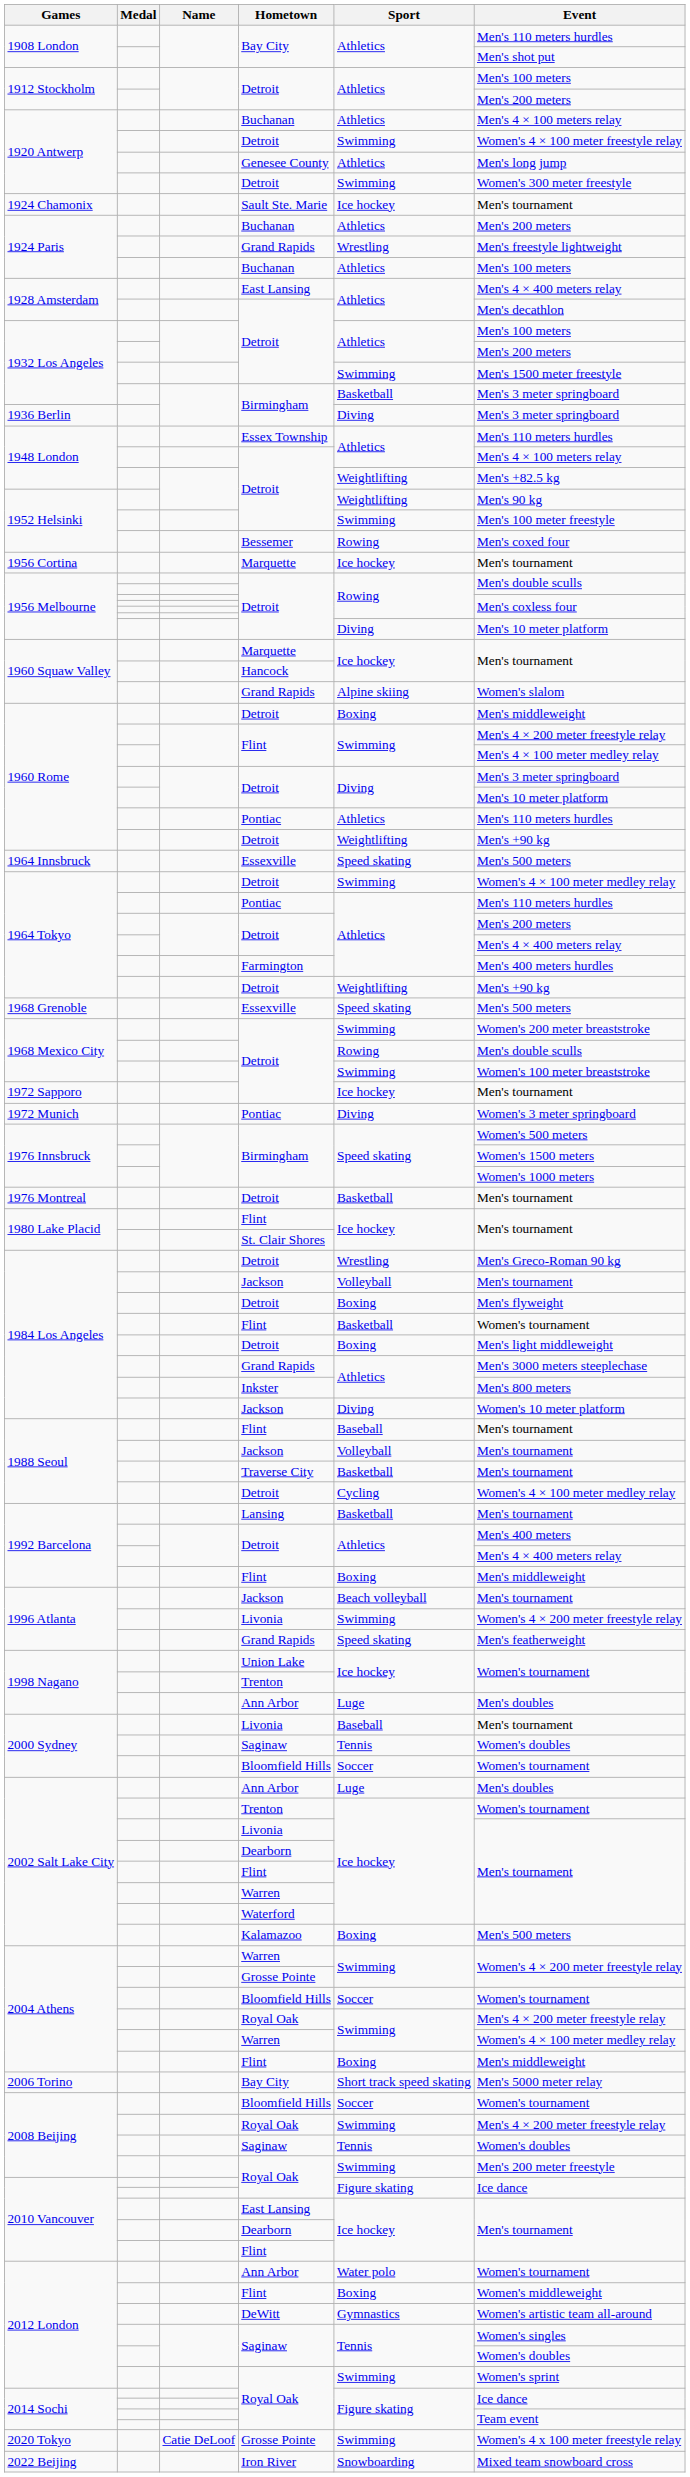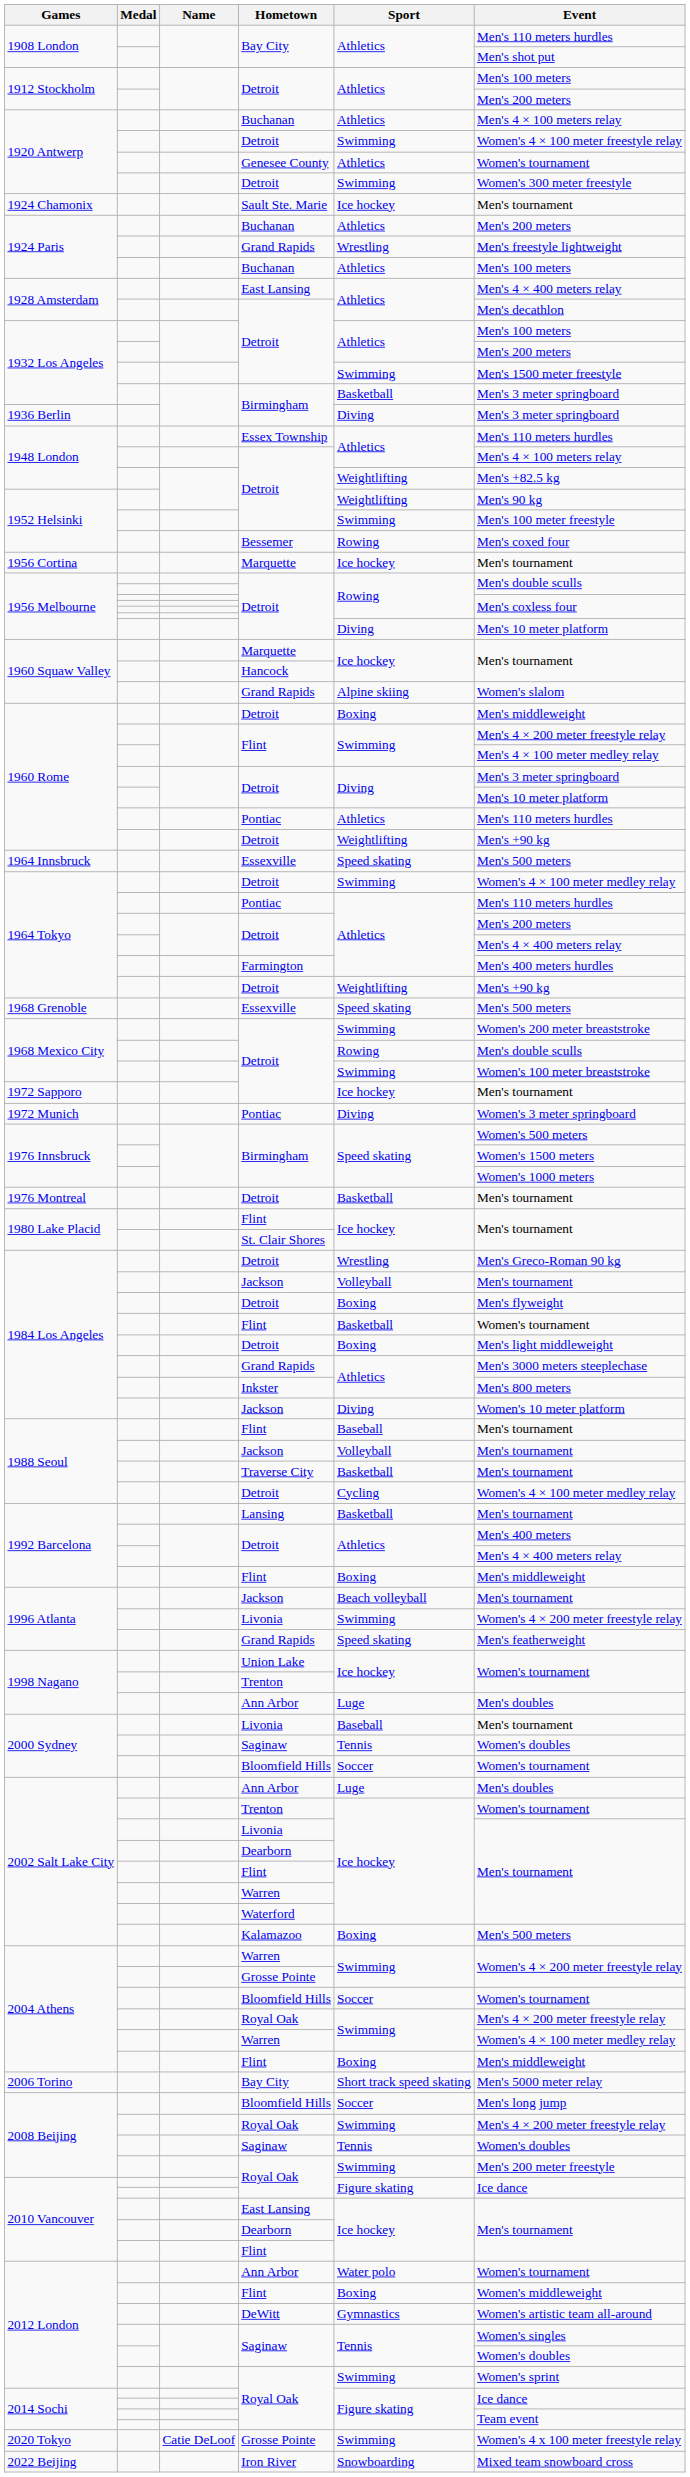1920 Antwerp / Genesee County | Event: Men's long jump -> Women's tournament
2008 Beijing / Bloomfield Hills | Event: Women's tournament -> Men's long jump
